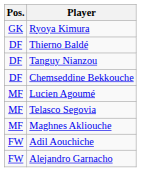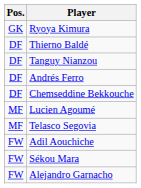+ row: DF | Andrés Ferro
- row: MF | Maghnes Akliouche
+ row: FW | Sékou Mara
